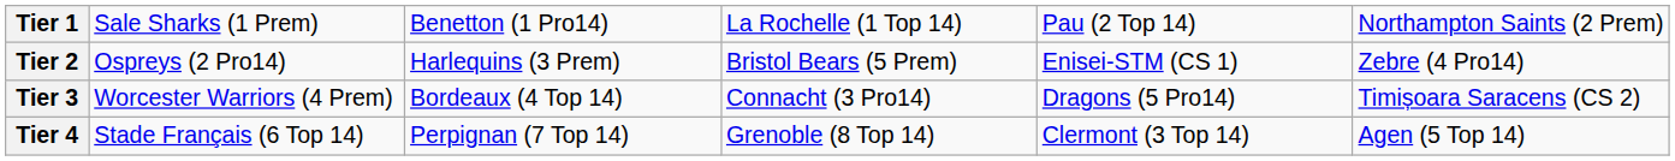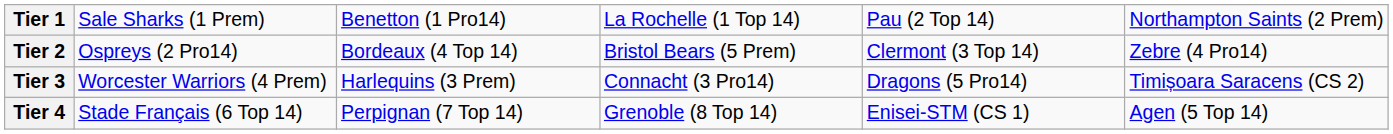Tier 2 | column 3: Harlequins (3 Prem) -> Bordeaux (4 Top 14)
Tier 2 | column 5: Enisei-STM (CS 1) -> Clermont (3 Top 14)
Tier 3 | column 3: Bordeaux (4 Top 14) -> Harlequins (3 Prem)
Tier 4 | column 5: Clermont (3 Top 14) -> Enisei-STM (CS 1)
